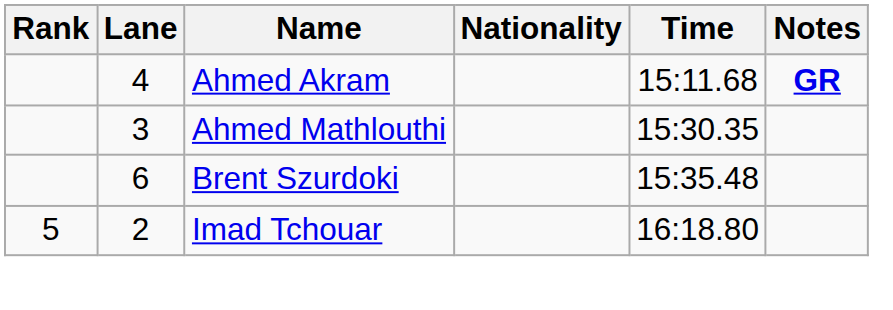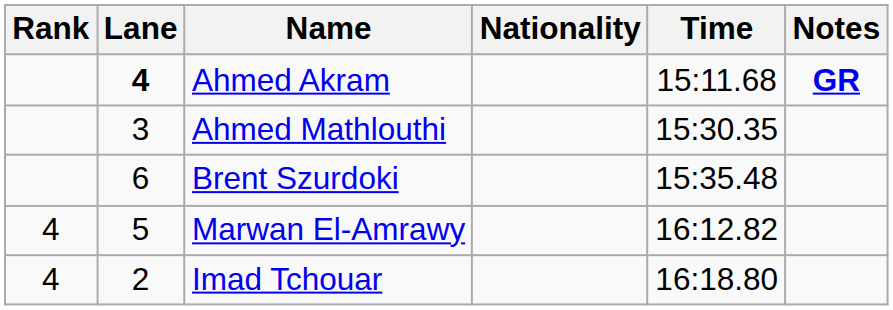Ahmed Akram | Lane: normal -> bold
+ row: 4 | 5 | Marwan El-Amrawy | 16:12.82
Imad Tchouar | Rank: 5 -> 4
